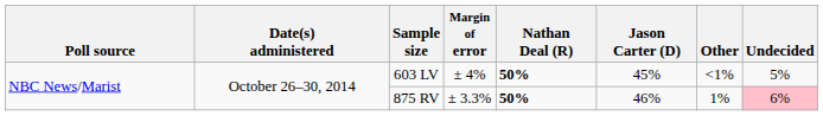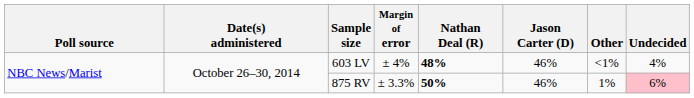603 LV | Nathan Deal (R): 50% -> 48%
603 LV | Jason Carter (D): 45% -> 46%
603 LV | Undecided: 5% -> 4%
